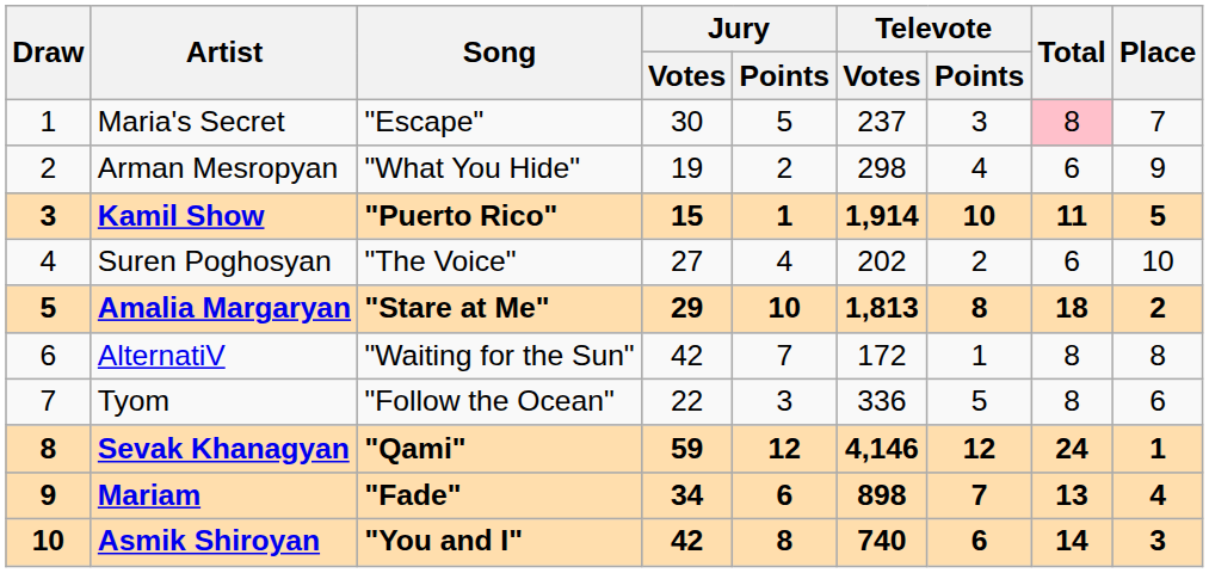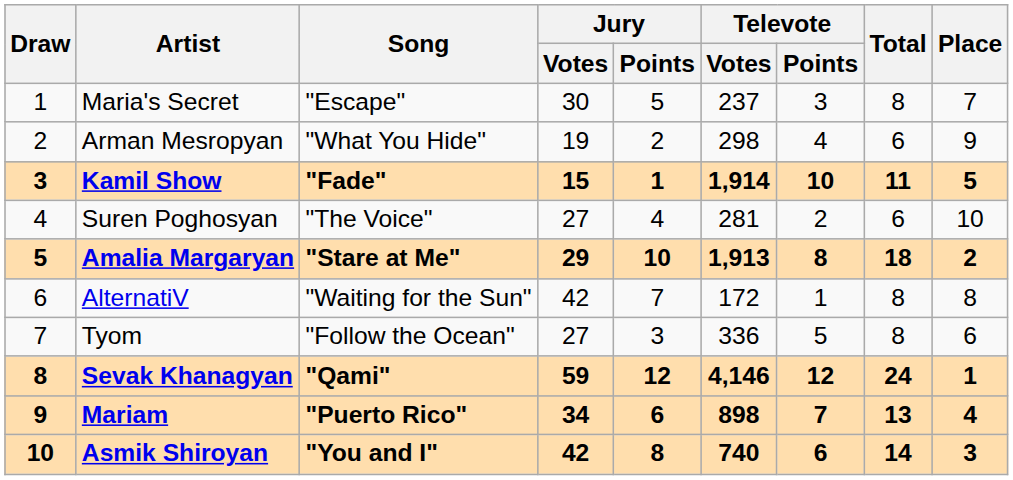Maria's Secret | Total: pink background -> no background
Kamil Show | Song: "Puerto Rico" -> "Fade"
Suren Poghosyan | Televote / Votes: 202 -> 281
Amalia Margaryan | Televote / Votes: 1,813 -> 1,913
Tyom | Jury / Votes: 22 -> 27
Mariam | Song: "Fade" -> "Puerto Rico"
